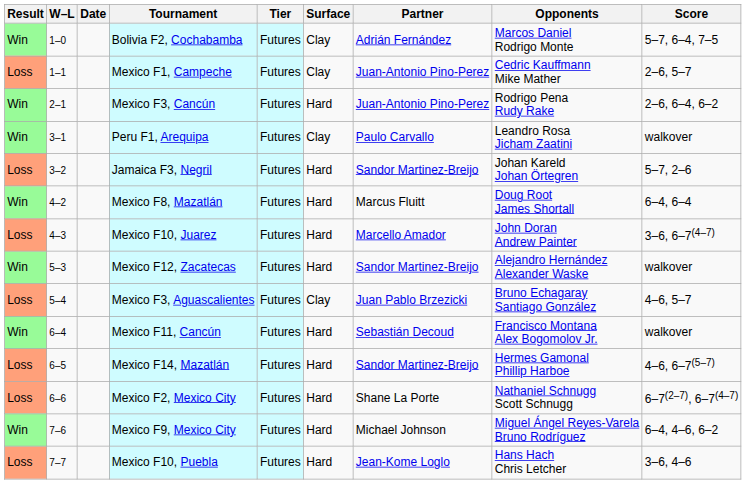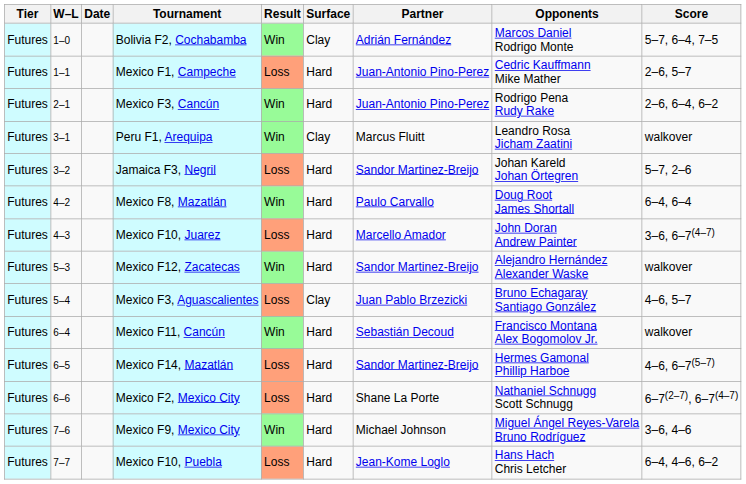columns swapped: Result <-> Tier
Mexico F1, Campeche | Surface: Clay -> Hard
Peru F1, Arequipa | Partner: Paulo Carvallo -> Marcus Fluitt
Mexico F8, Mazatlán | Partner: Marcus Fluitt -> Paulo Carvallo
Mexico F9, Mexico City | Score: 6–4, 4–6, 6–2 -> 3–6, 4–6
Mexico F10, Puebla | Score: 3–6, 4–6 -> 6–4, 4–6, 6–2
